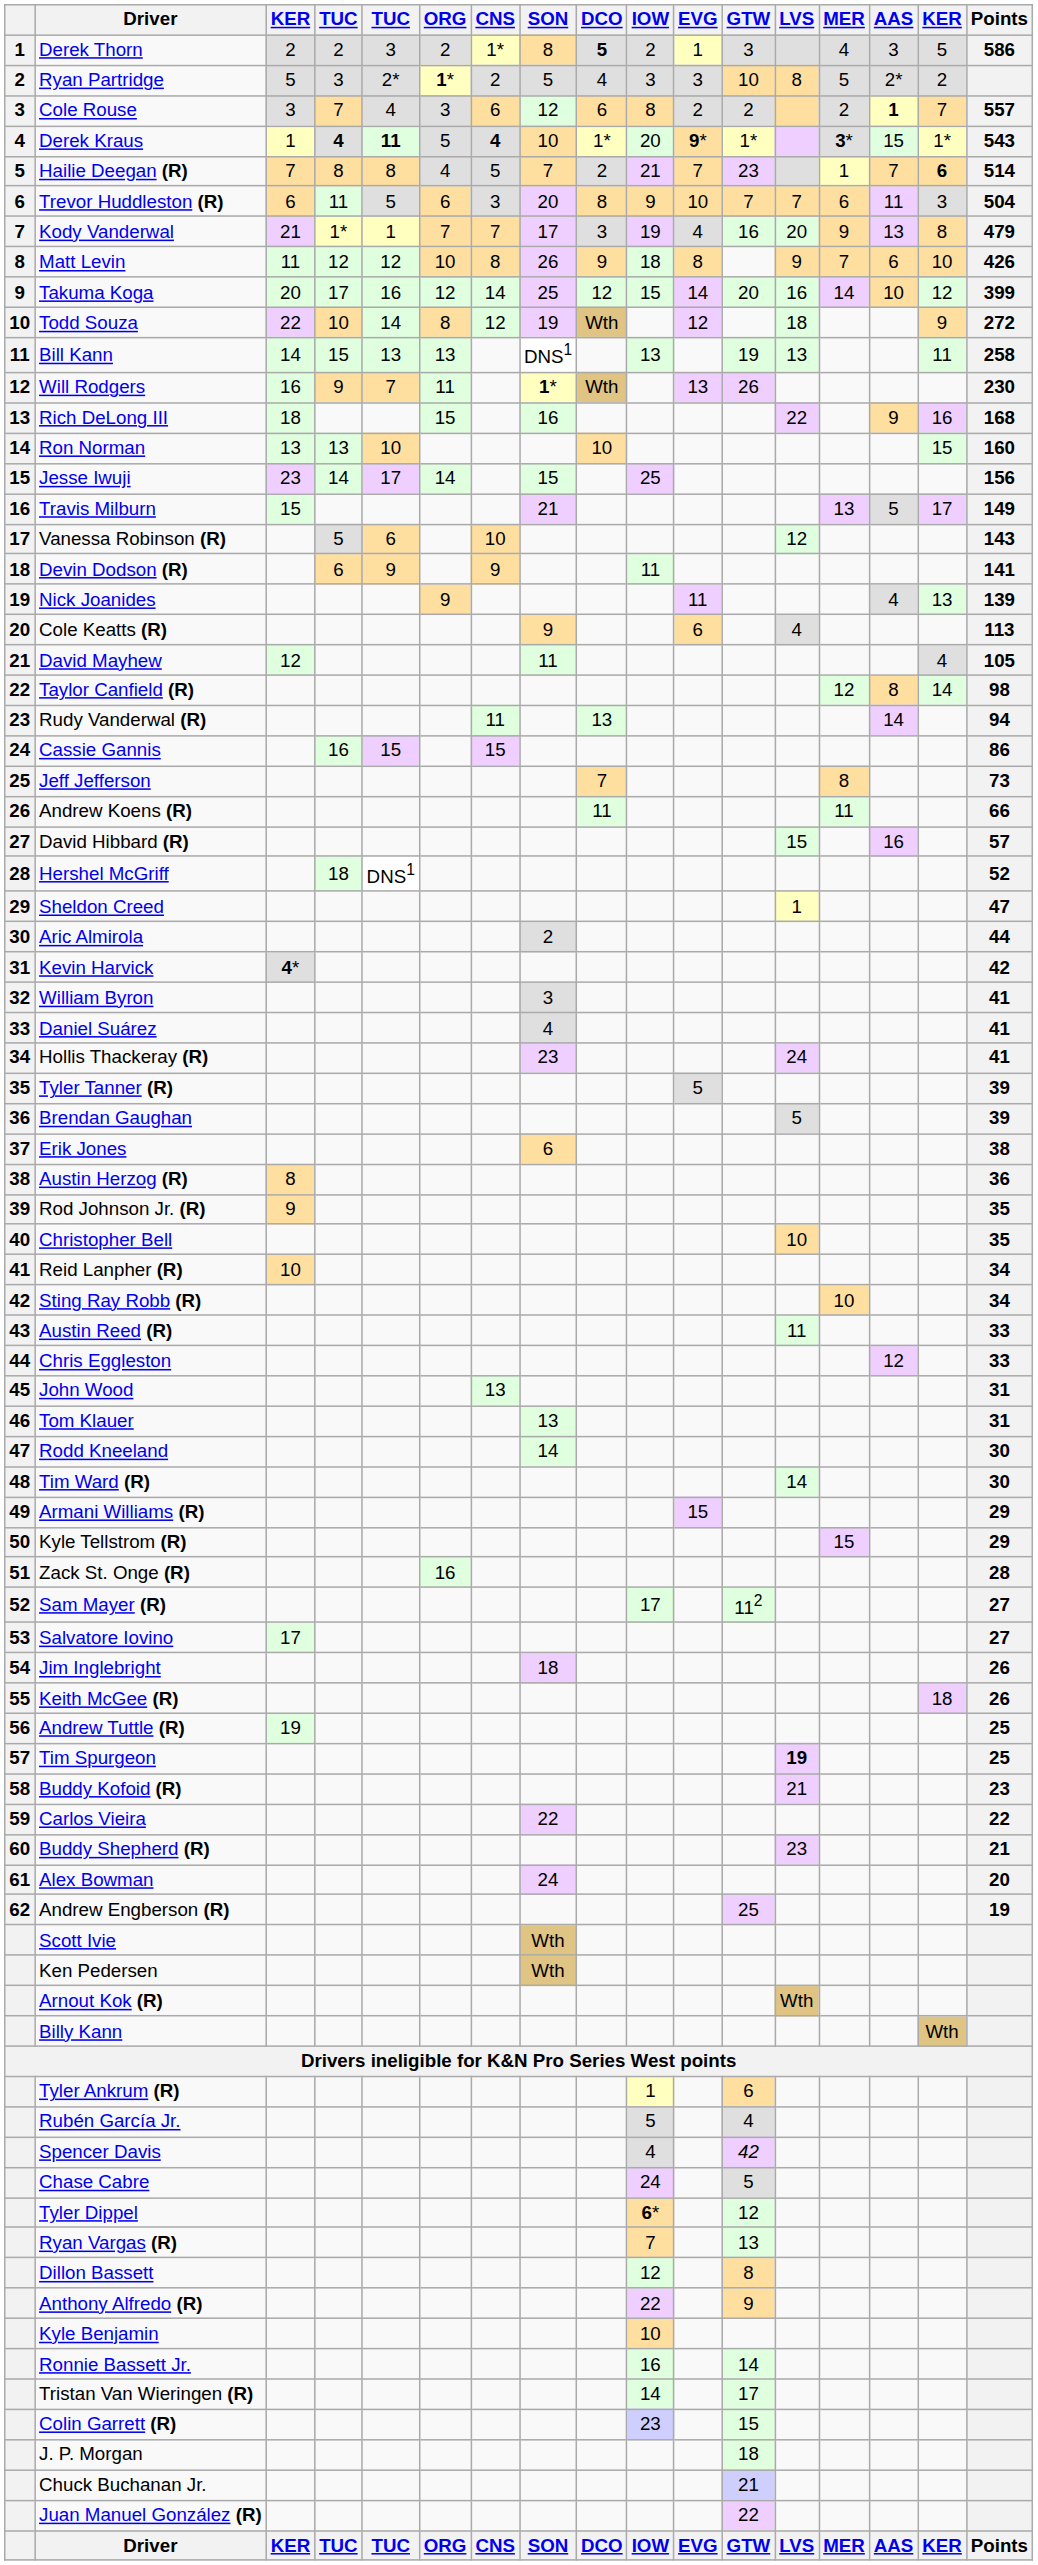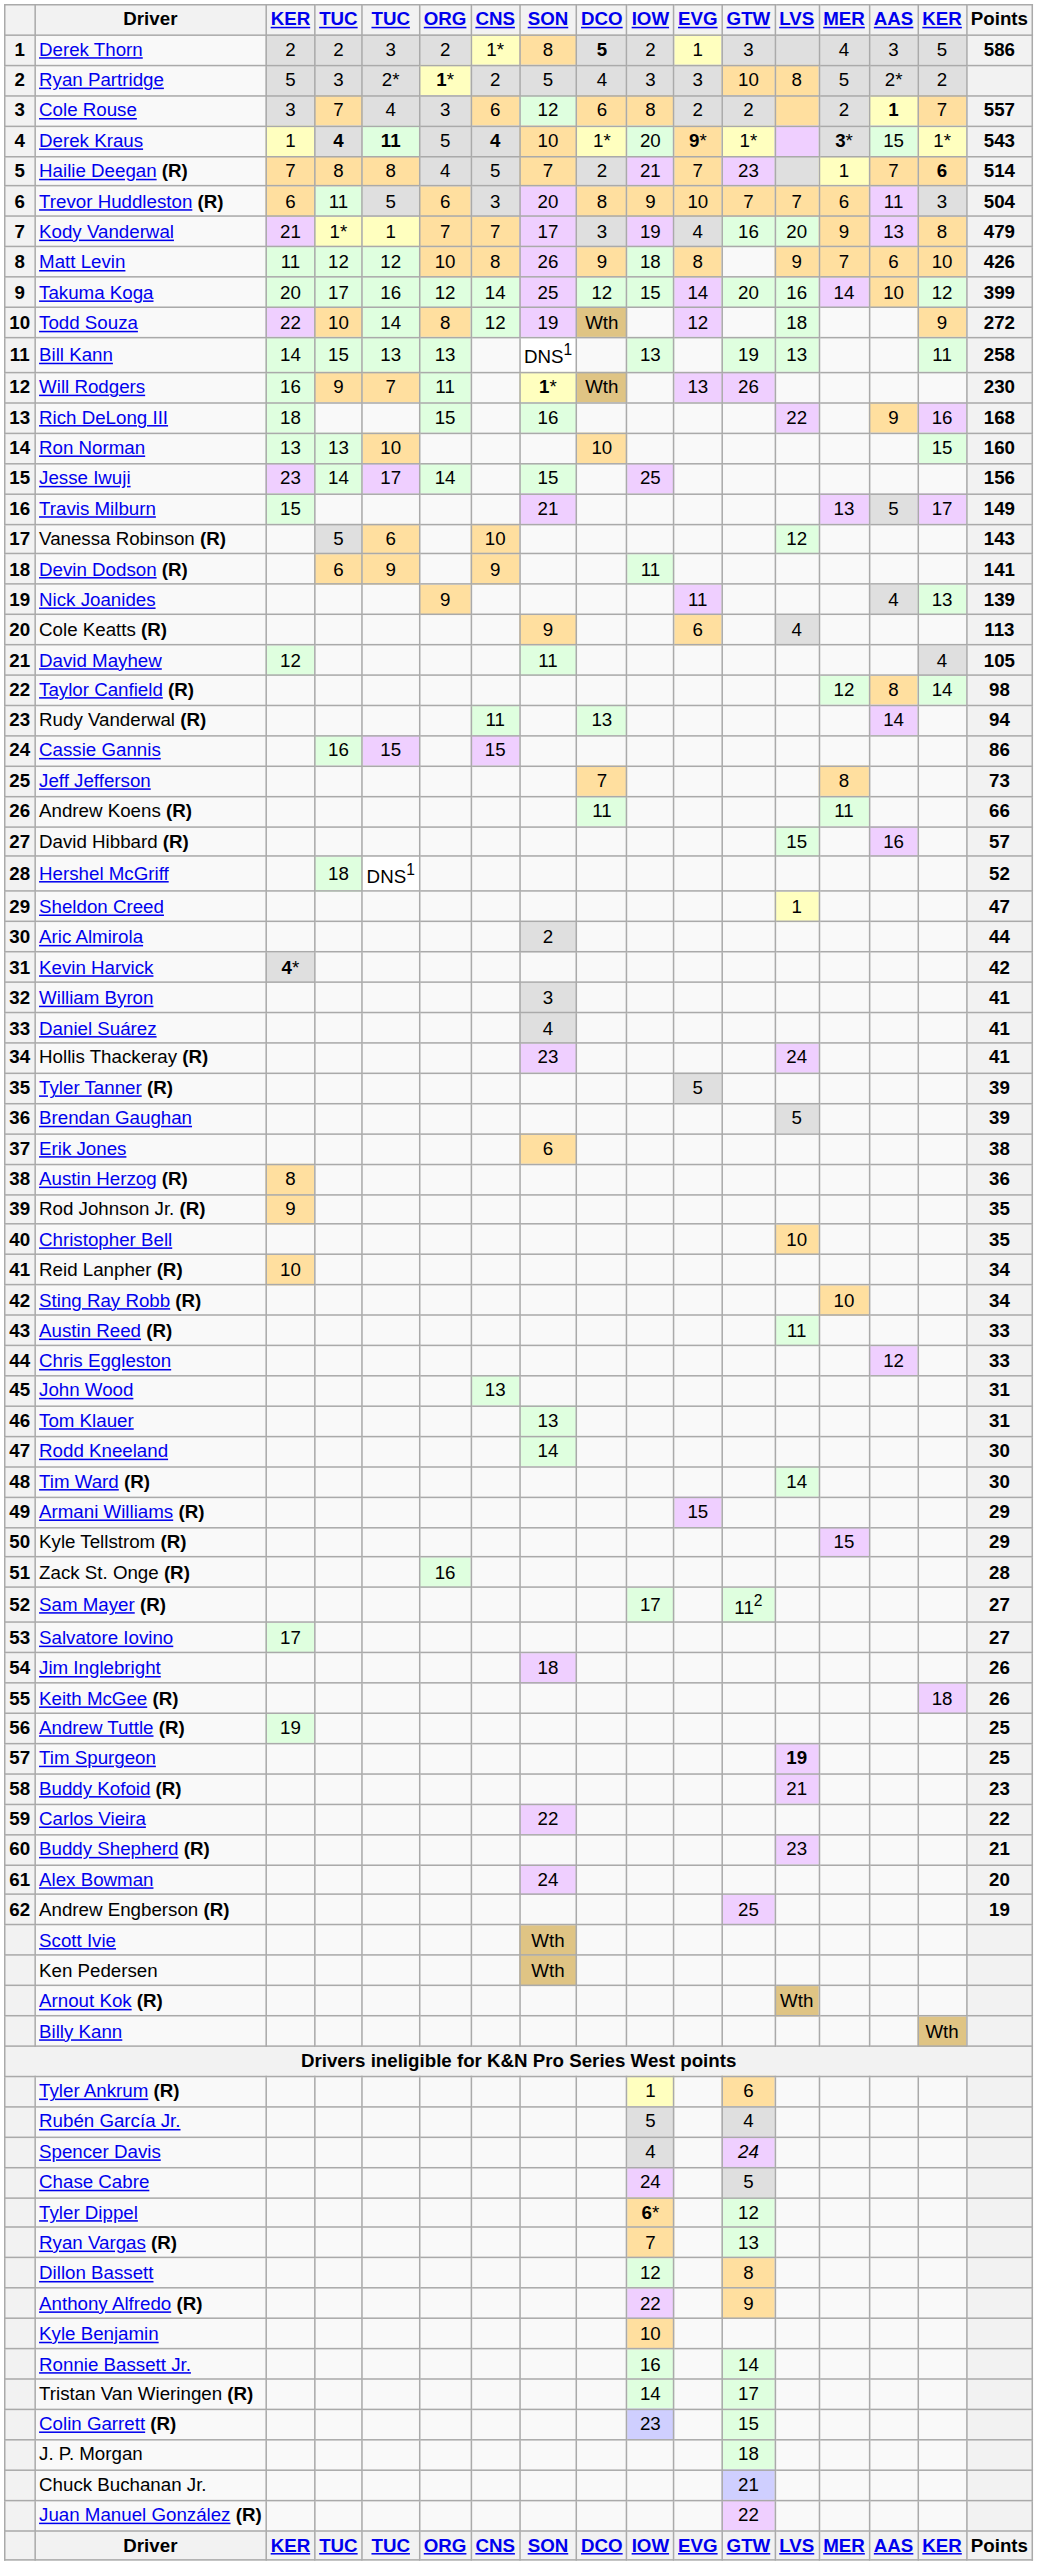Spencer Davis | GTW: 42 -> 24
